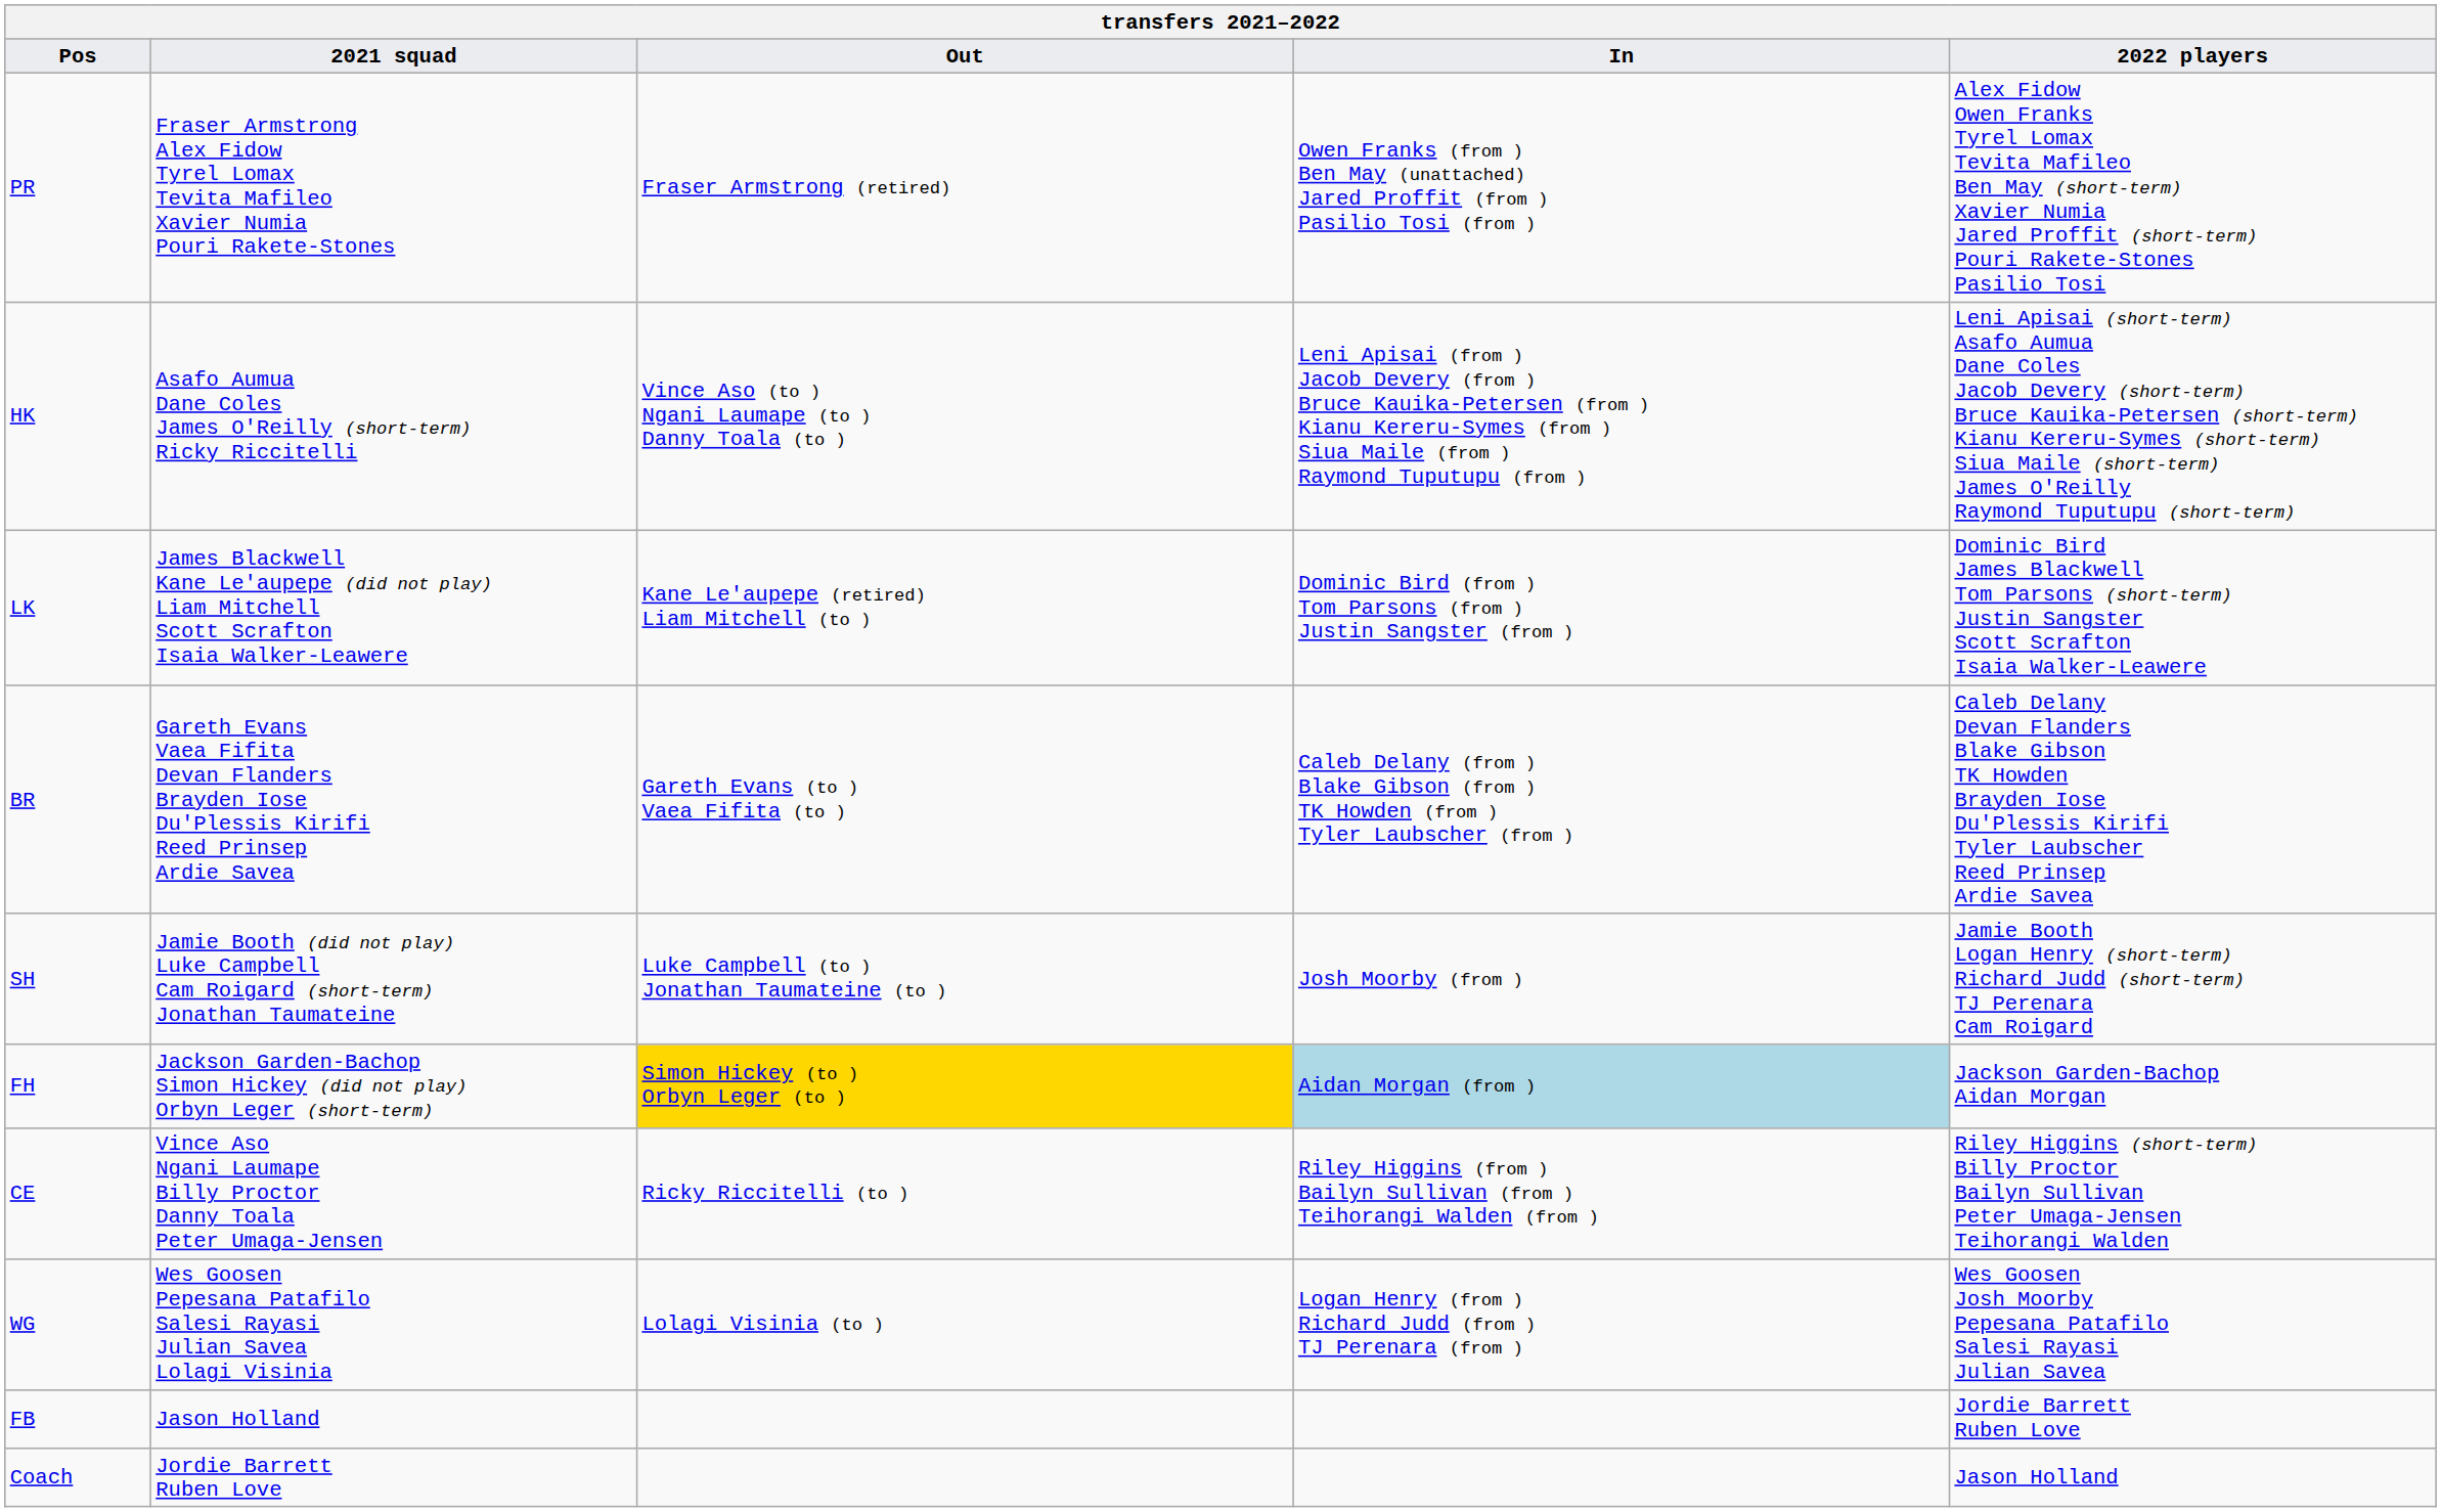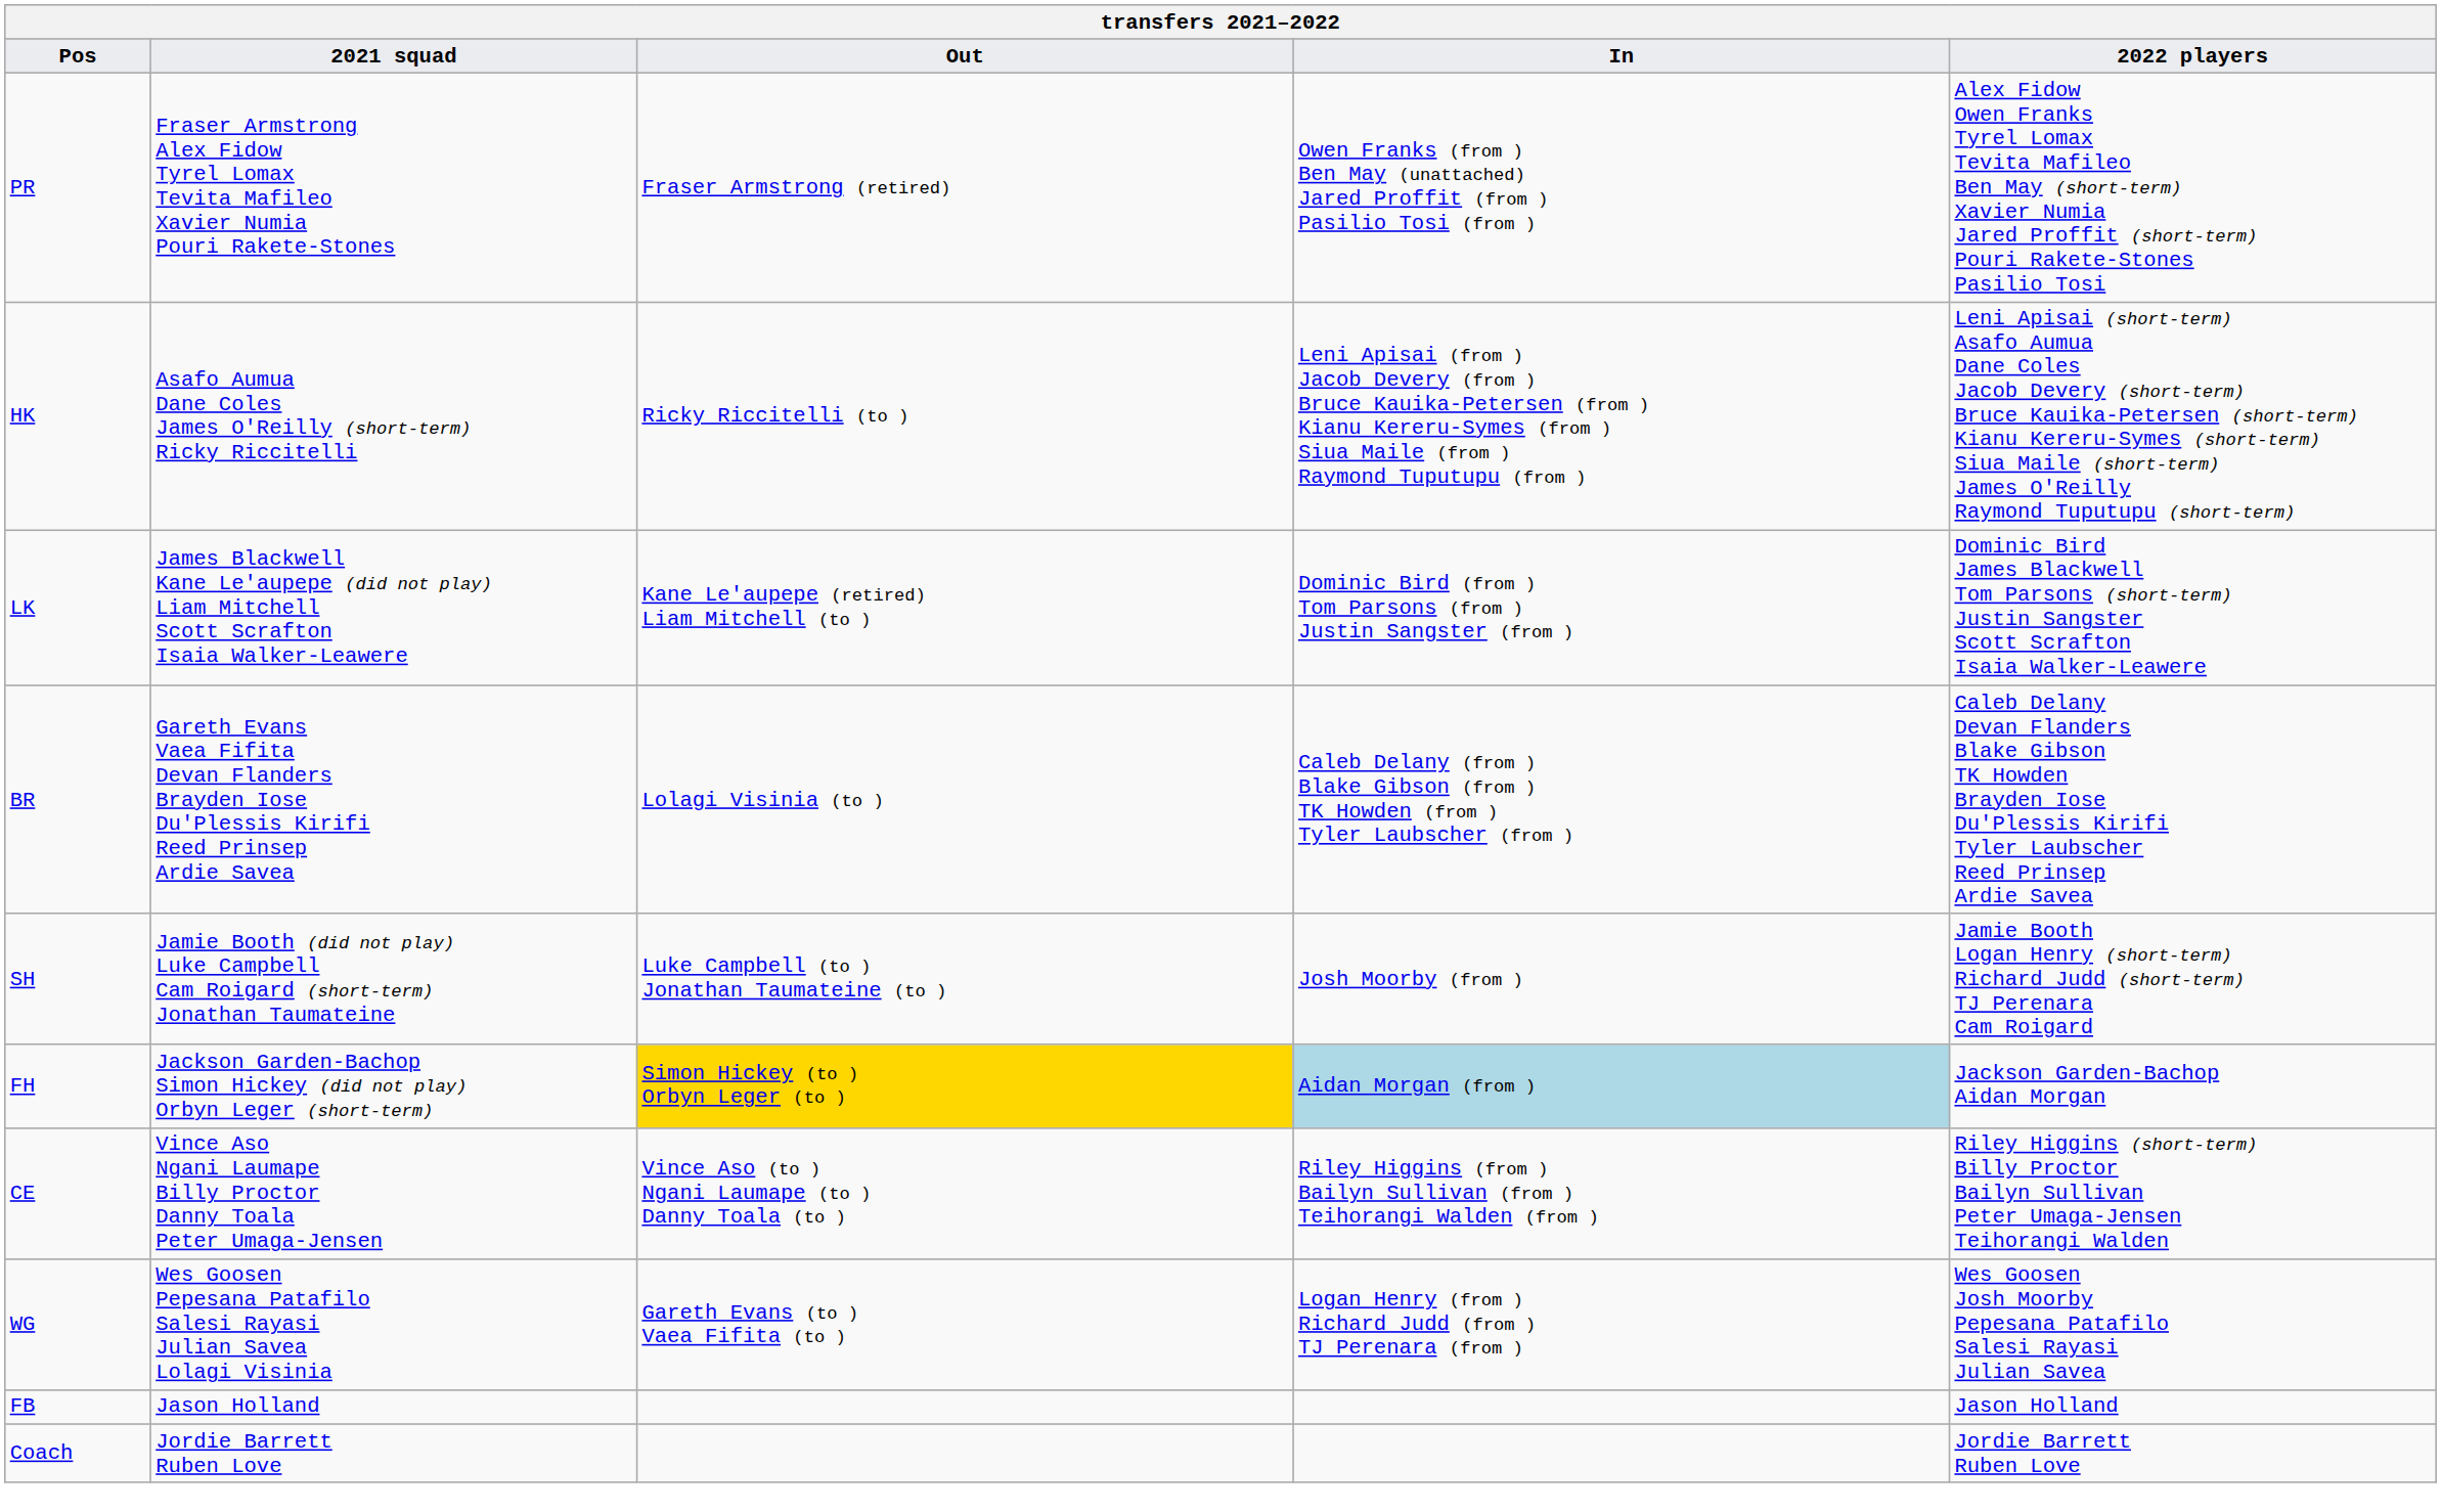HK | Out: Vince Aso (to ) Ngani Laumape (to ) Danny Toala (to ) -> Ricky Riccitelli (to )
BR | Out: Gareth Evans (to ) Vaea Fifita (to ) -> Lolagi Visinia (to )
CE | Out: Ricky Riccitelli (to ) -> Vince Aso (to ) Ngani Laumape (to ) Danny Toala (to )
WG | Out: Lolagi Visinia (to ) -> Gareth Evans (to ) Vaea Fifita (to )
FB | 2022 players: Jordie Barrett Ruben Love -> Jason Holland
Coach | 2022 players: Jason Holland -> Jordie Barrett Ruben Love
